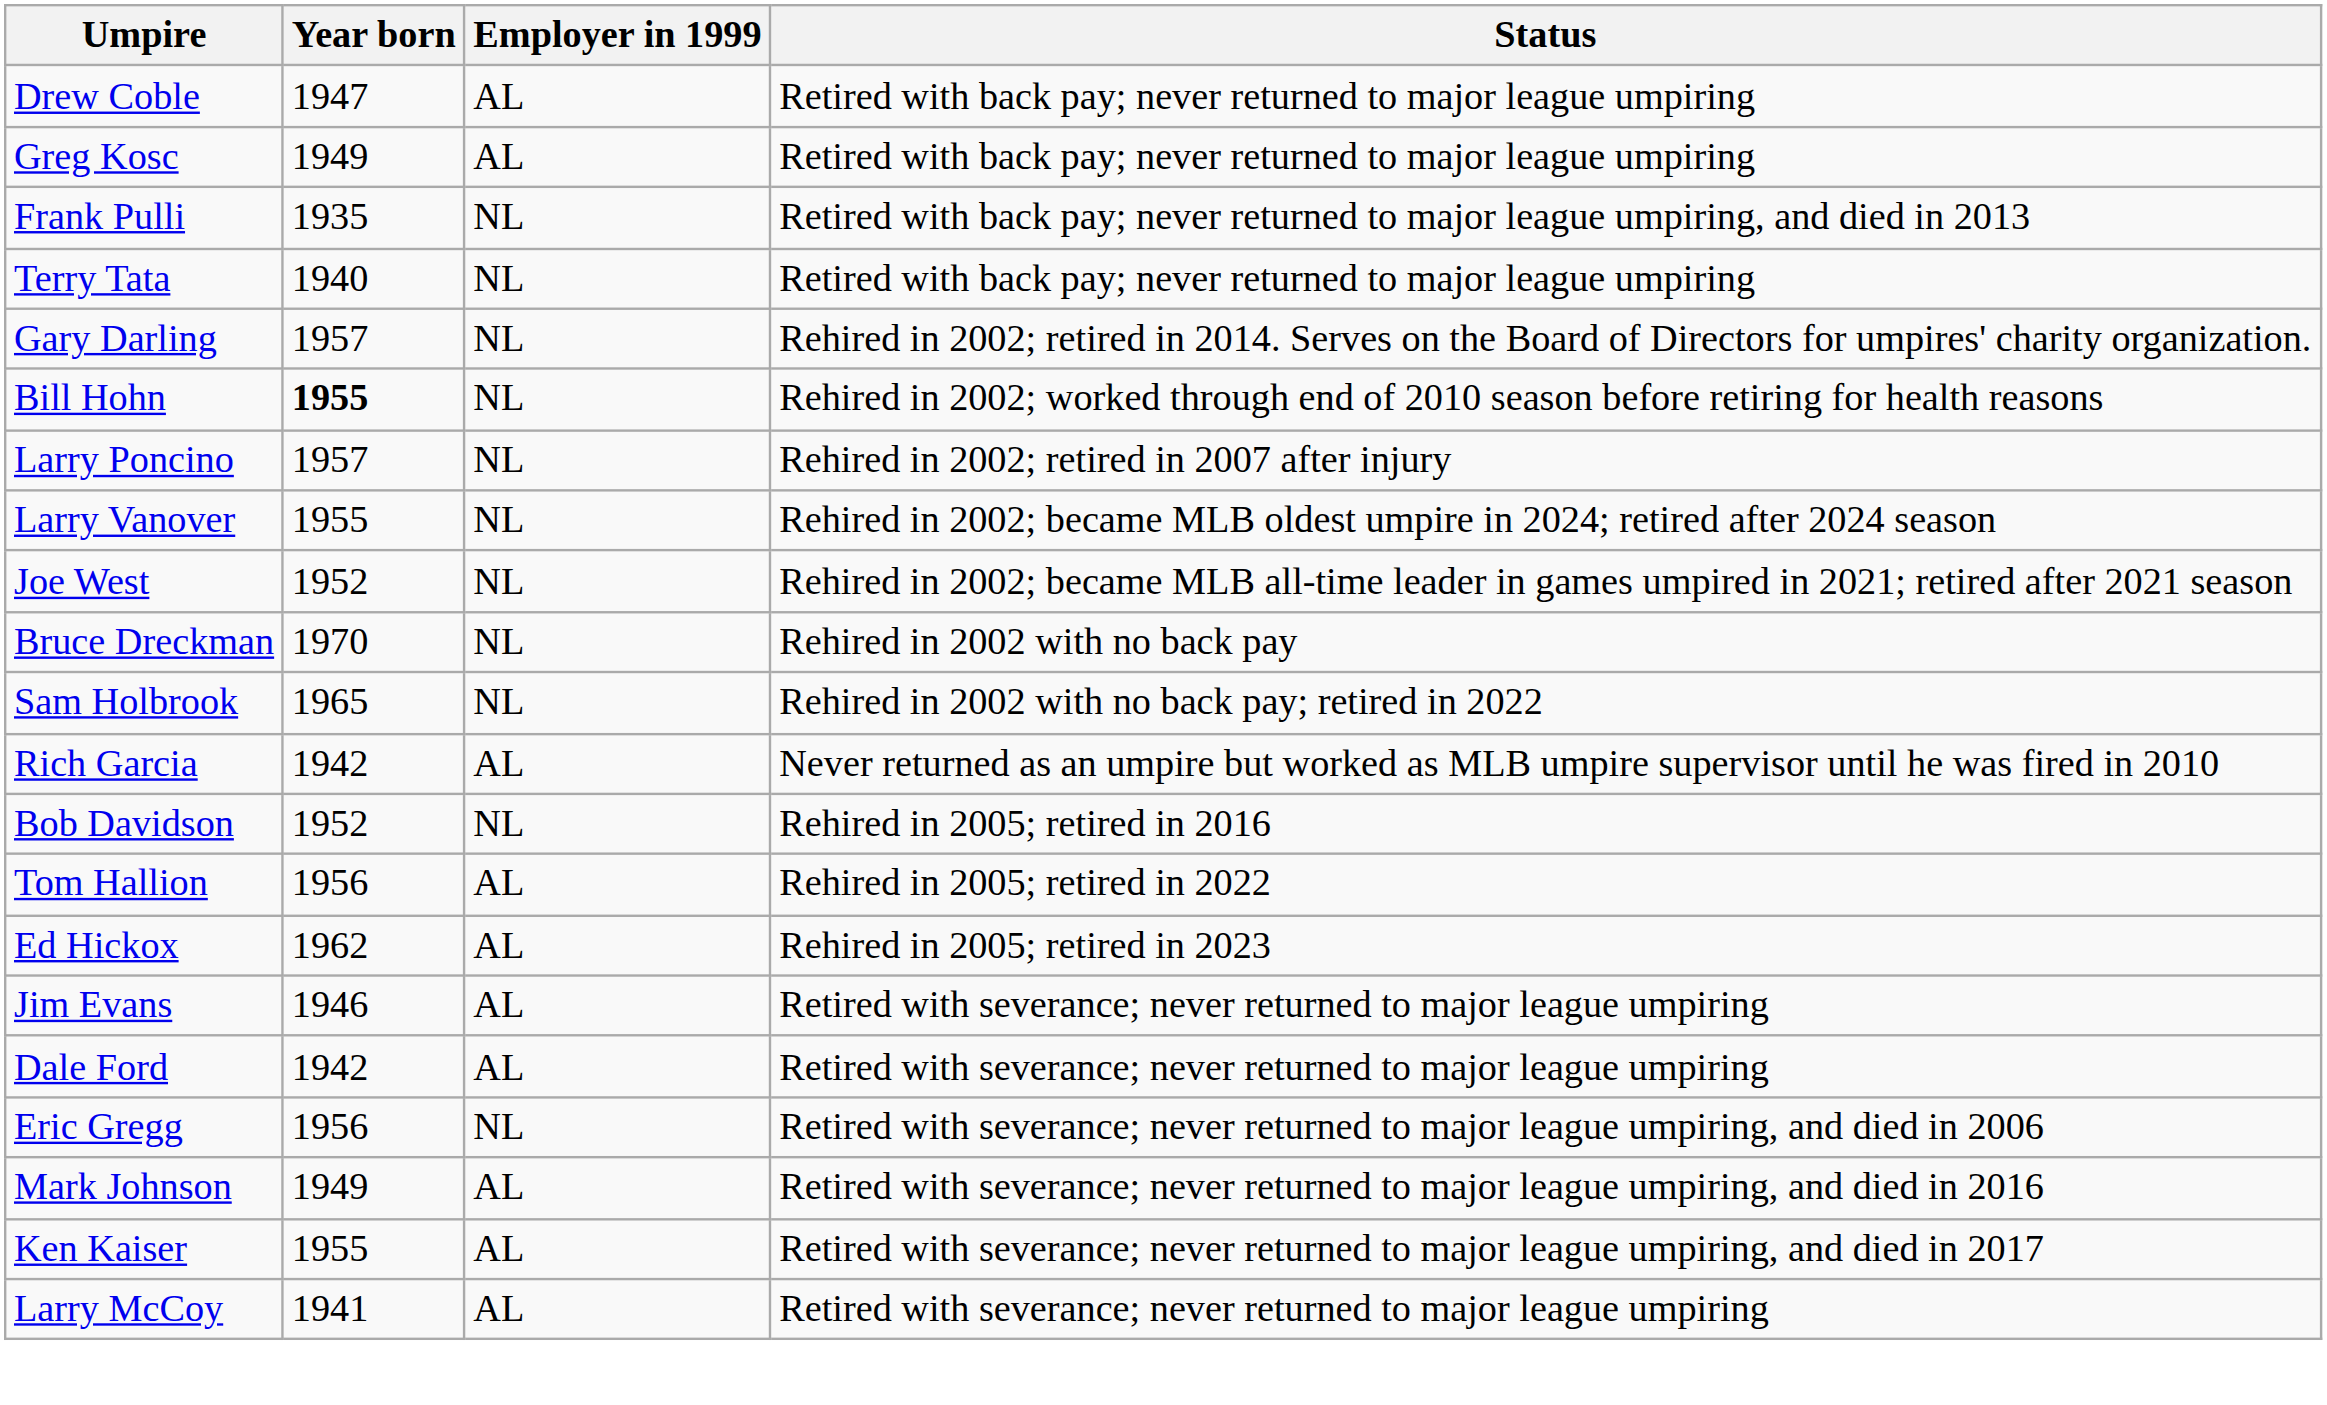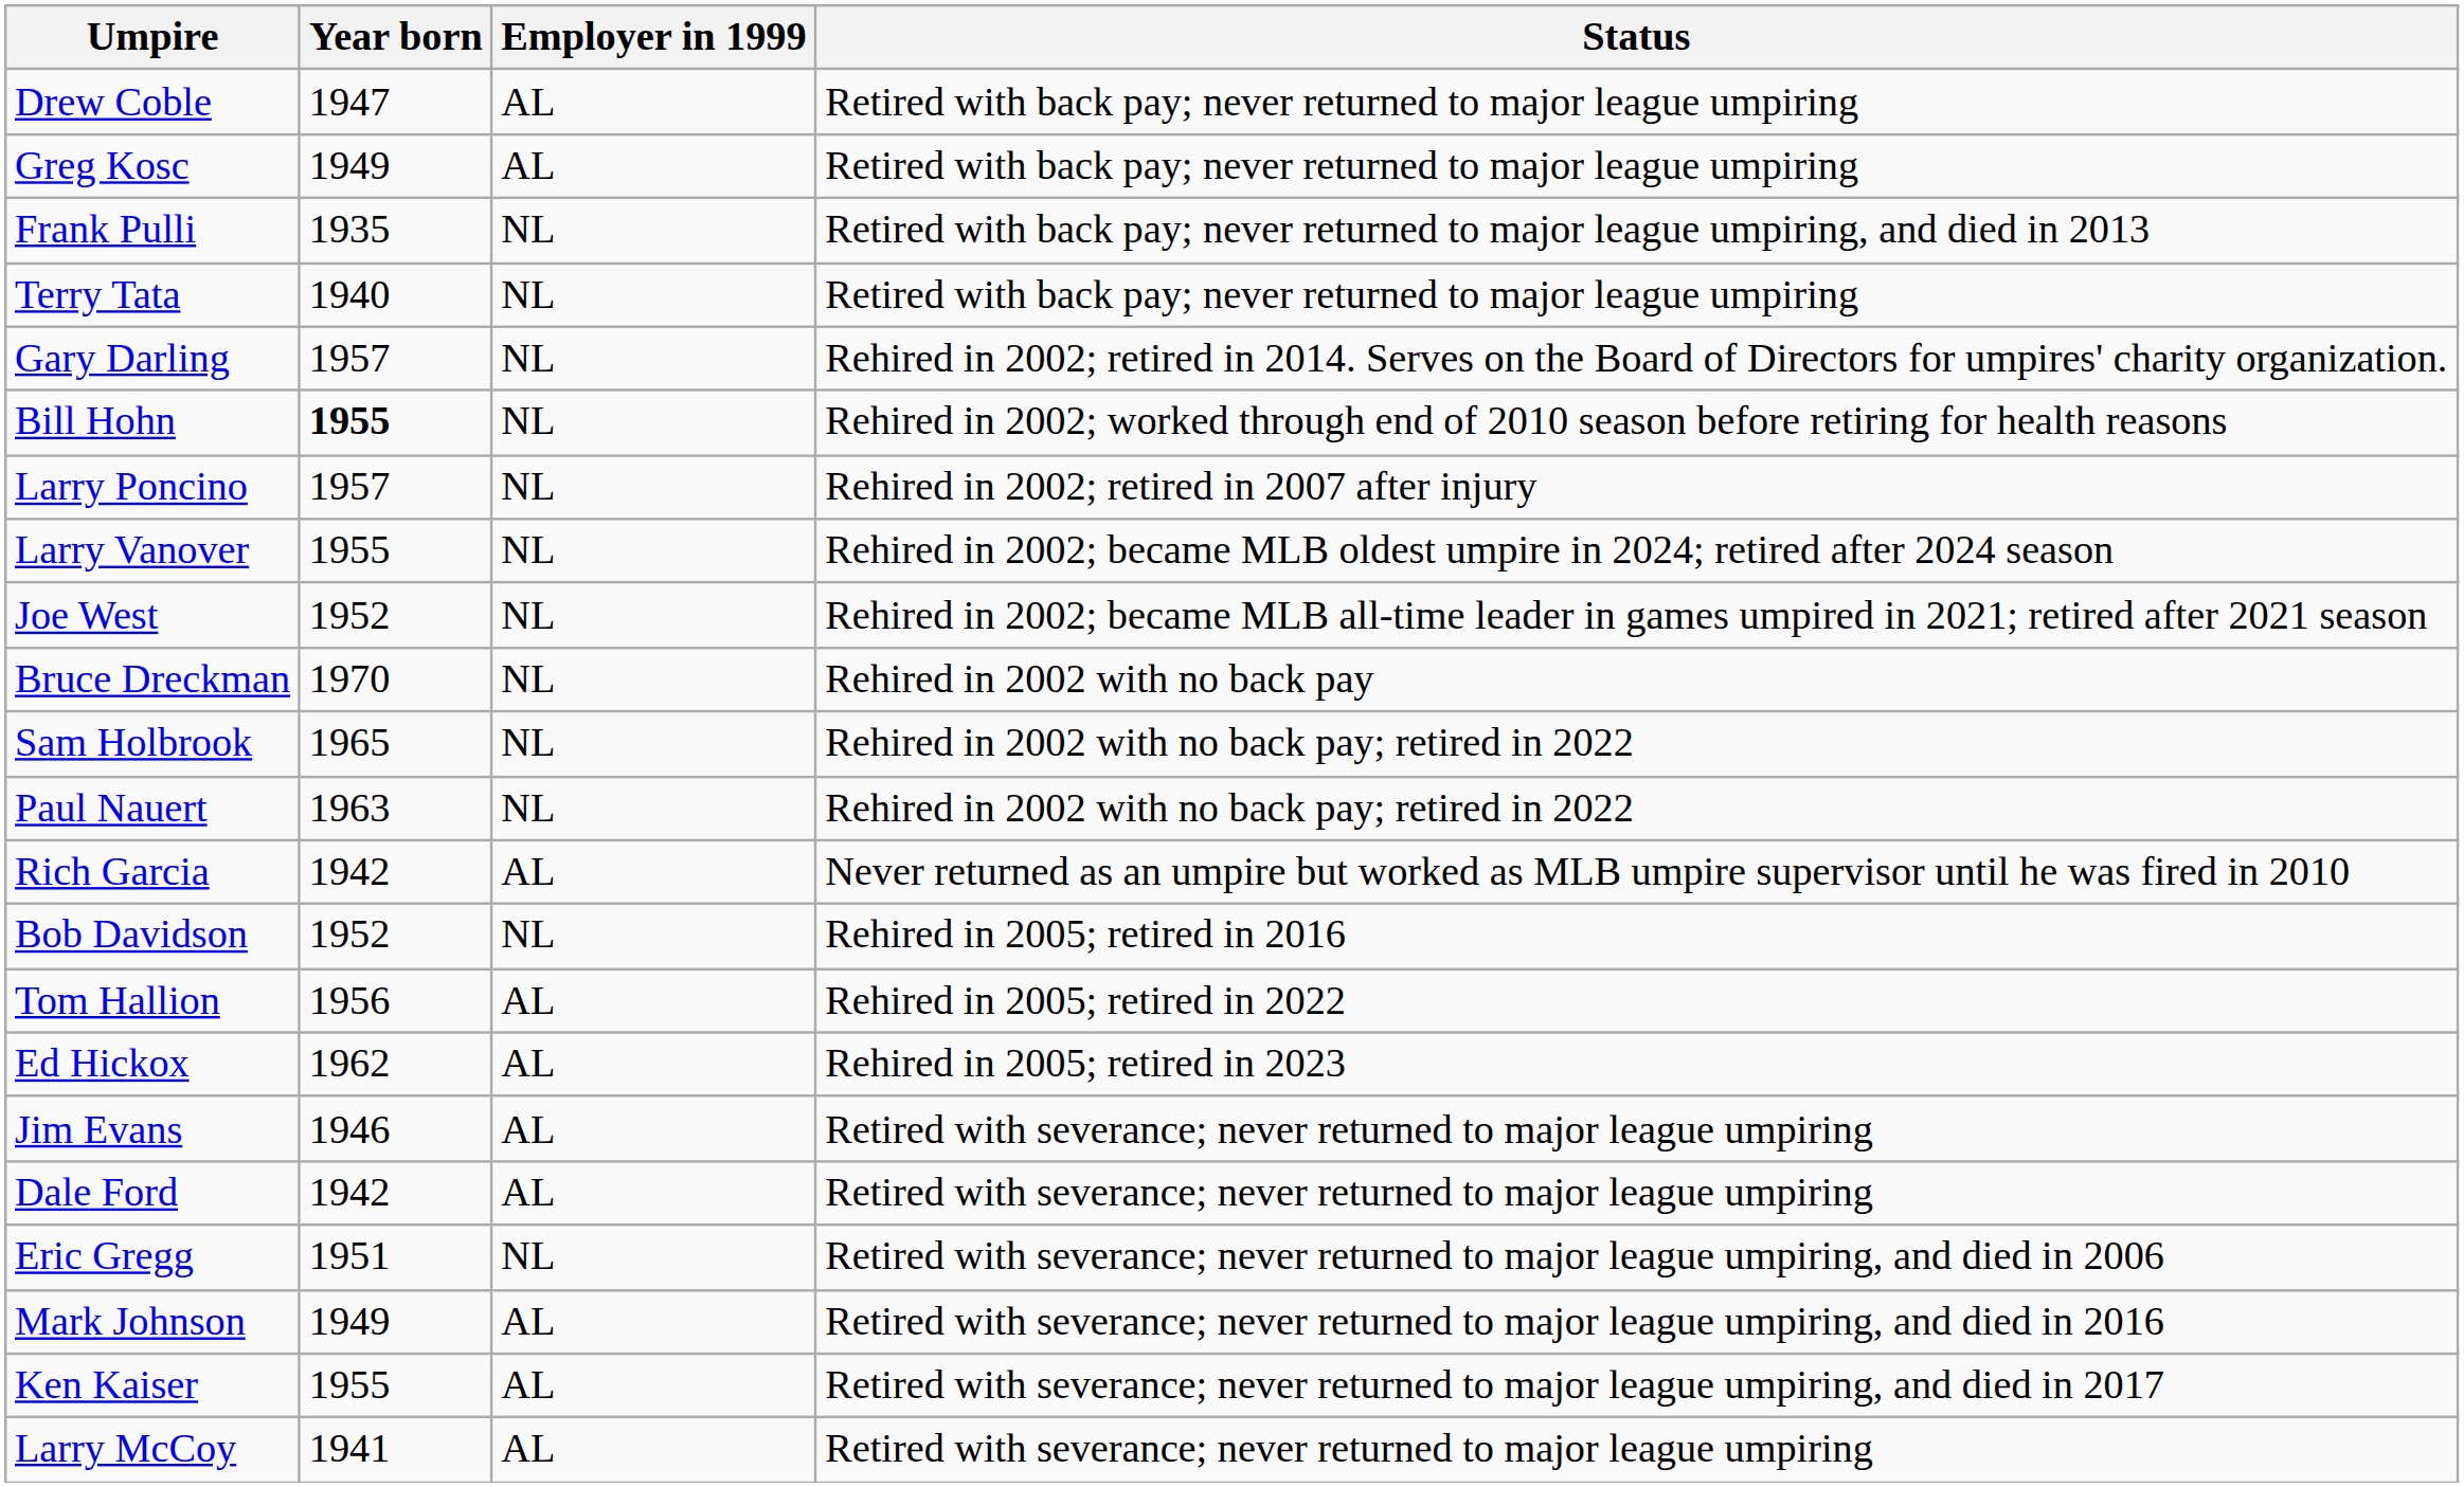+ row: Paul Nauert | 1963 | NL | Rehired in 2002 with no back pay; retired in 2022
Eric Gregg | Year born: 1956 -> 1951
